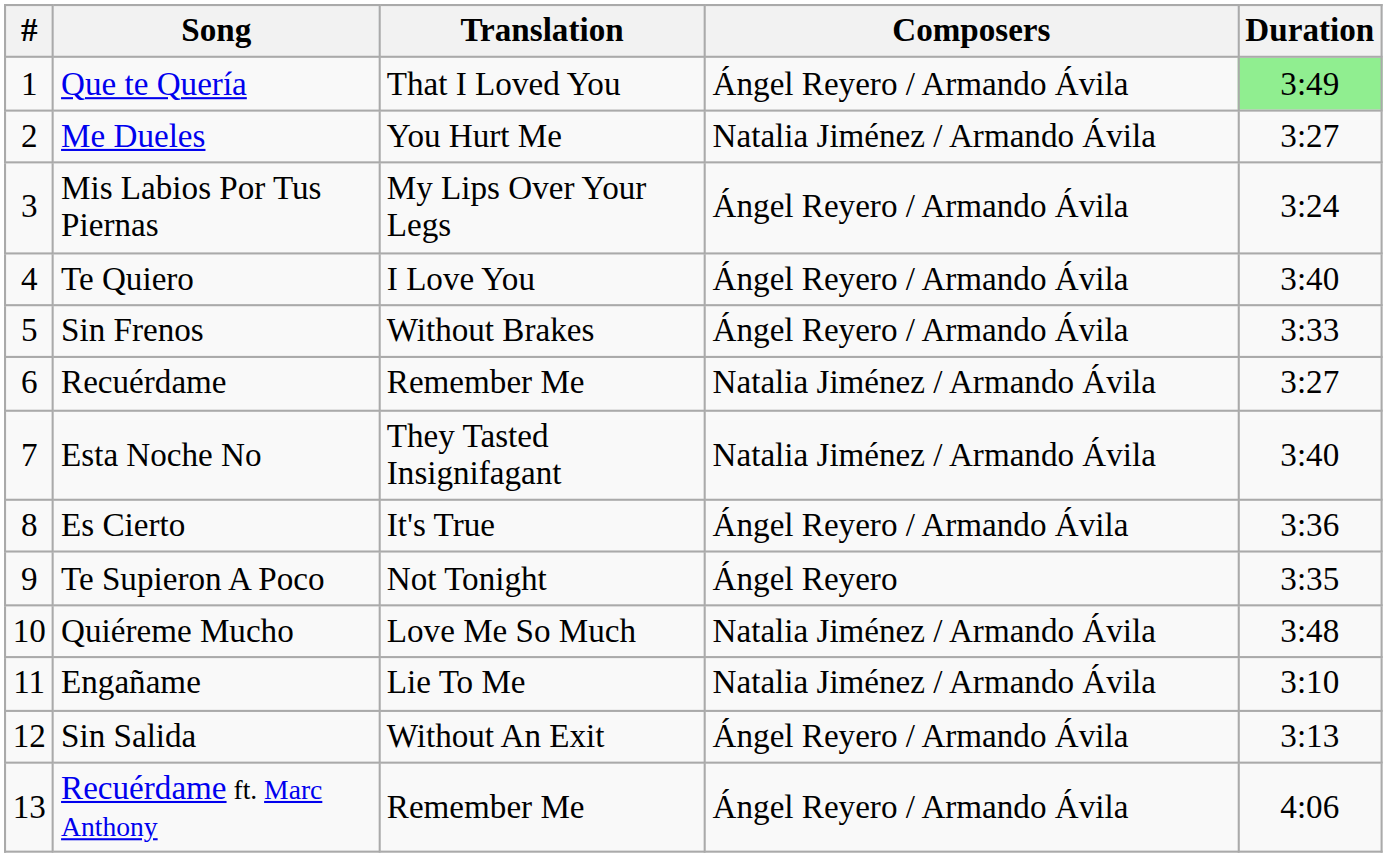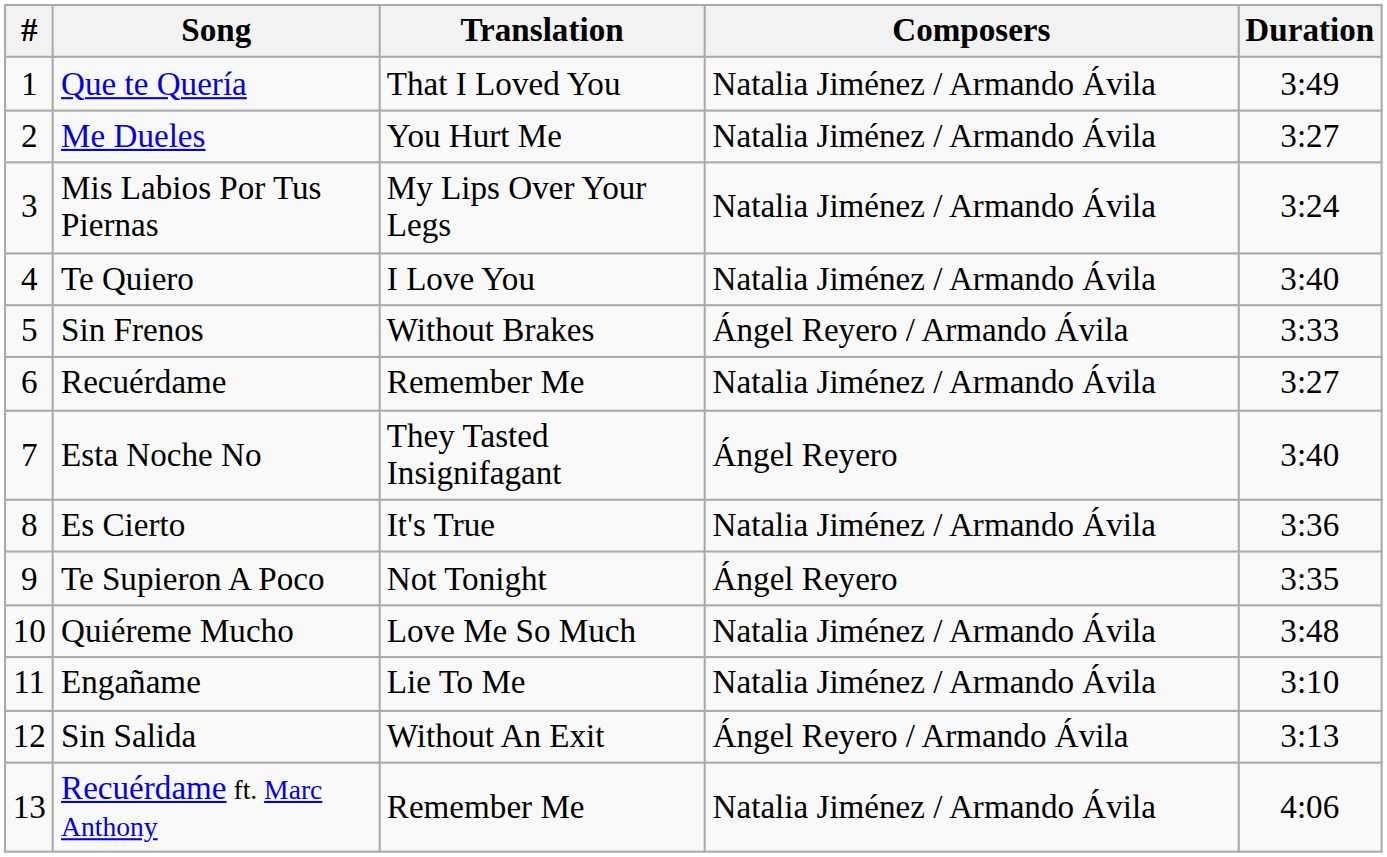Que te Quería | Composers: Ángel Reyero / Armando Ávila -> Natalia Jiménez / Armando Ávila
Que te Quería | Duration: lightgreen background -> no background
Mis Labios Por Tus Piernas | Composers: Ángel Reyero / Armando Ávila -> Natalia Jiménez / Armando Ávila
Te Quiero | Composers: Ángel Reyero / Armando Ávila -> Natalia Jiménez / Armando Ávila
Esta Noche No | Composers: Natalia Jiménez / Armando Ávila -> Ángel Reyero
Es Cierto | Composers: Ángel Reyero / Armando Ávila -> Natalia Jiménez / Armando Ávila
Recuérdame ft. Marc Anthony | Composers: Ángel Reyero / Armando Ávila -> Natalia Jiménez / Armando Ávila
